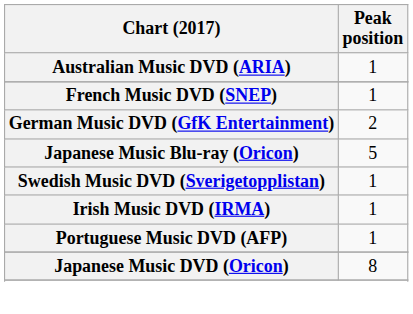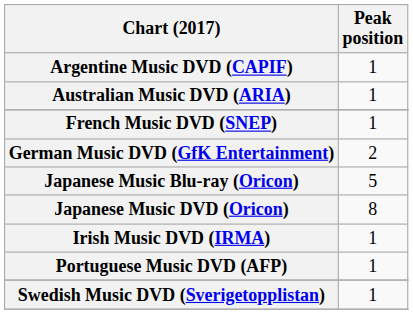+ row: Argentine Music DVD (CAPIF) | 1
rows swapped: Japanese Music DVD (Oricon) <-> Swedish Music DVD (Sverigetopplistan)
